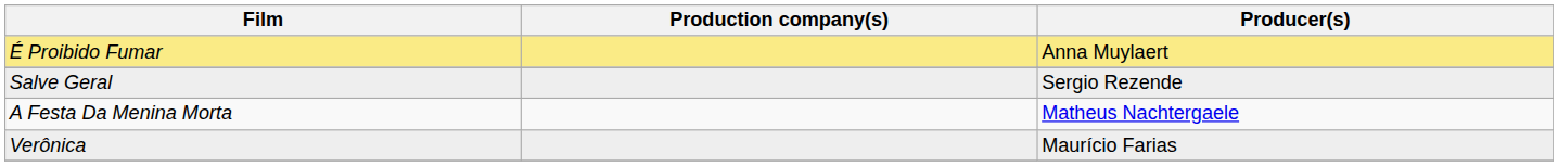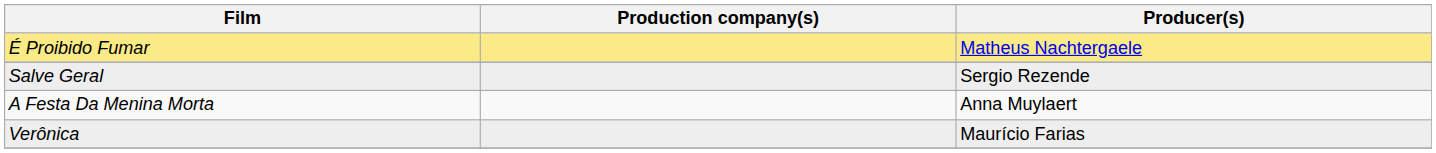É Proibido Fumar | Producer(s): Anna Muylaert -> Matheus Nachtergaele
A Festa Da Menina Morta | Producer(s): Matheus Nachtergaele -> Anna Muylaert
